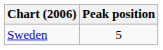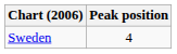Sweden | Peak position: 5 -> 4
